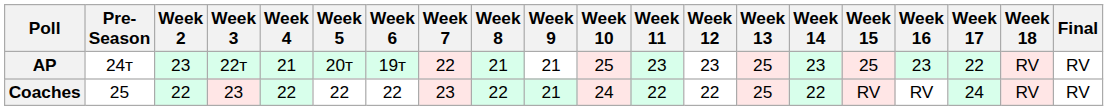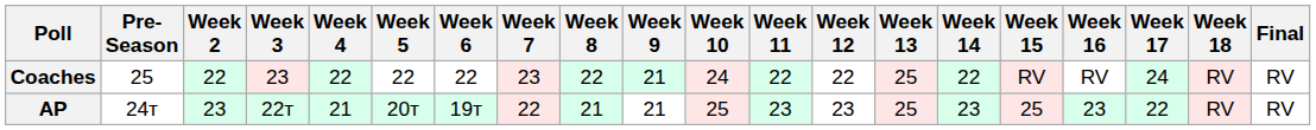rows swapped: AP <-> Coaches
